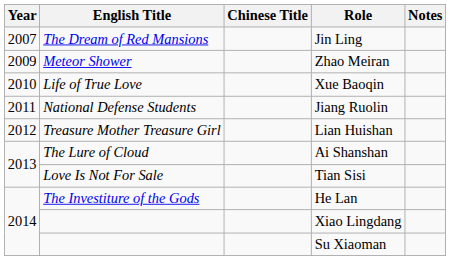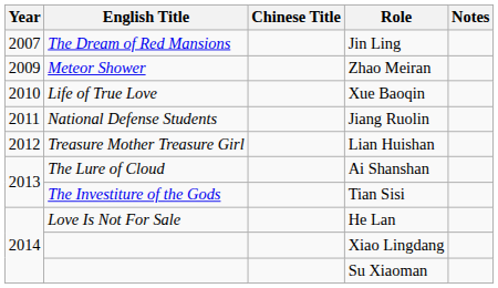Tian Sisi | English Title: Love Is Not For Sale -> The Investiture of the Gods
He Lan | English Title: The Investiture of the Gods -> Love Is Not For Sale
